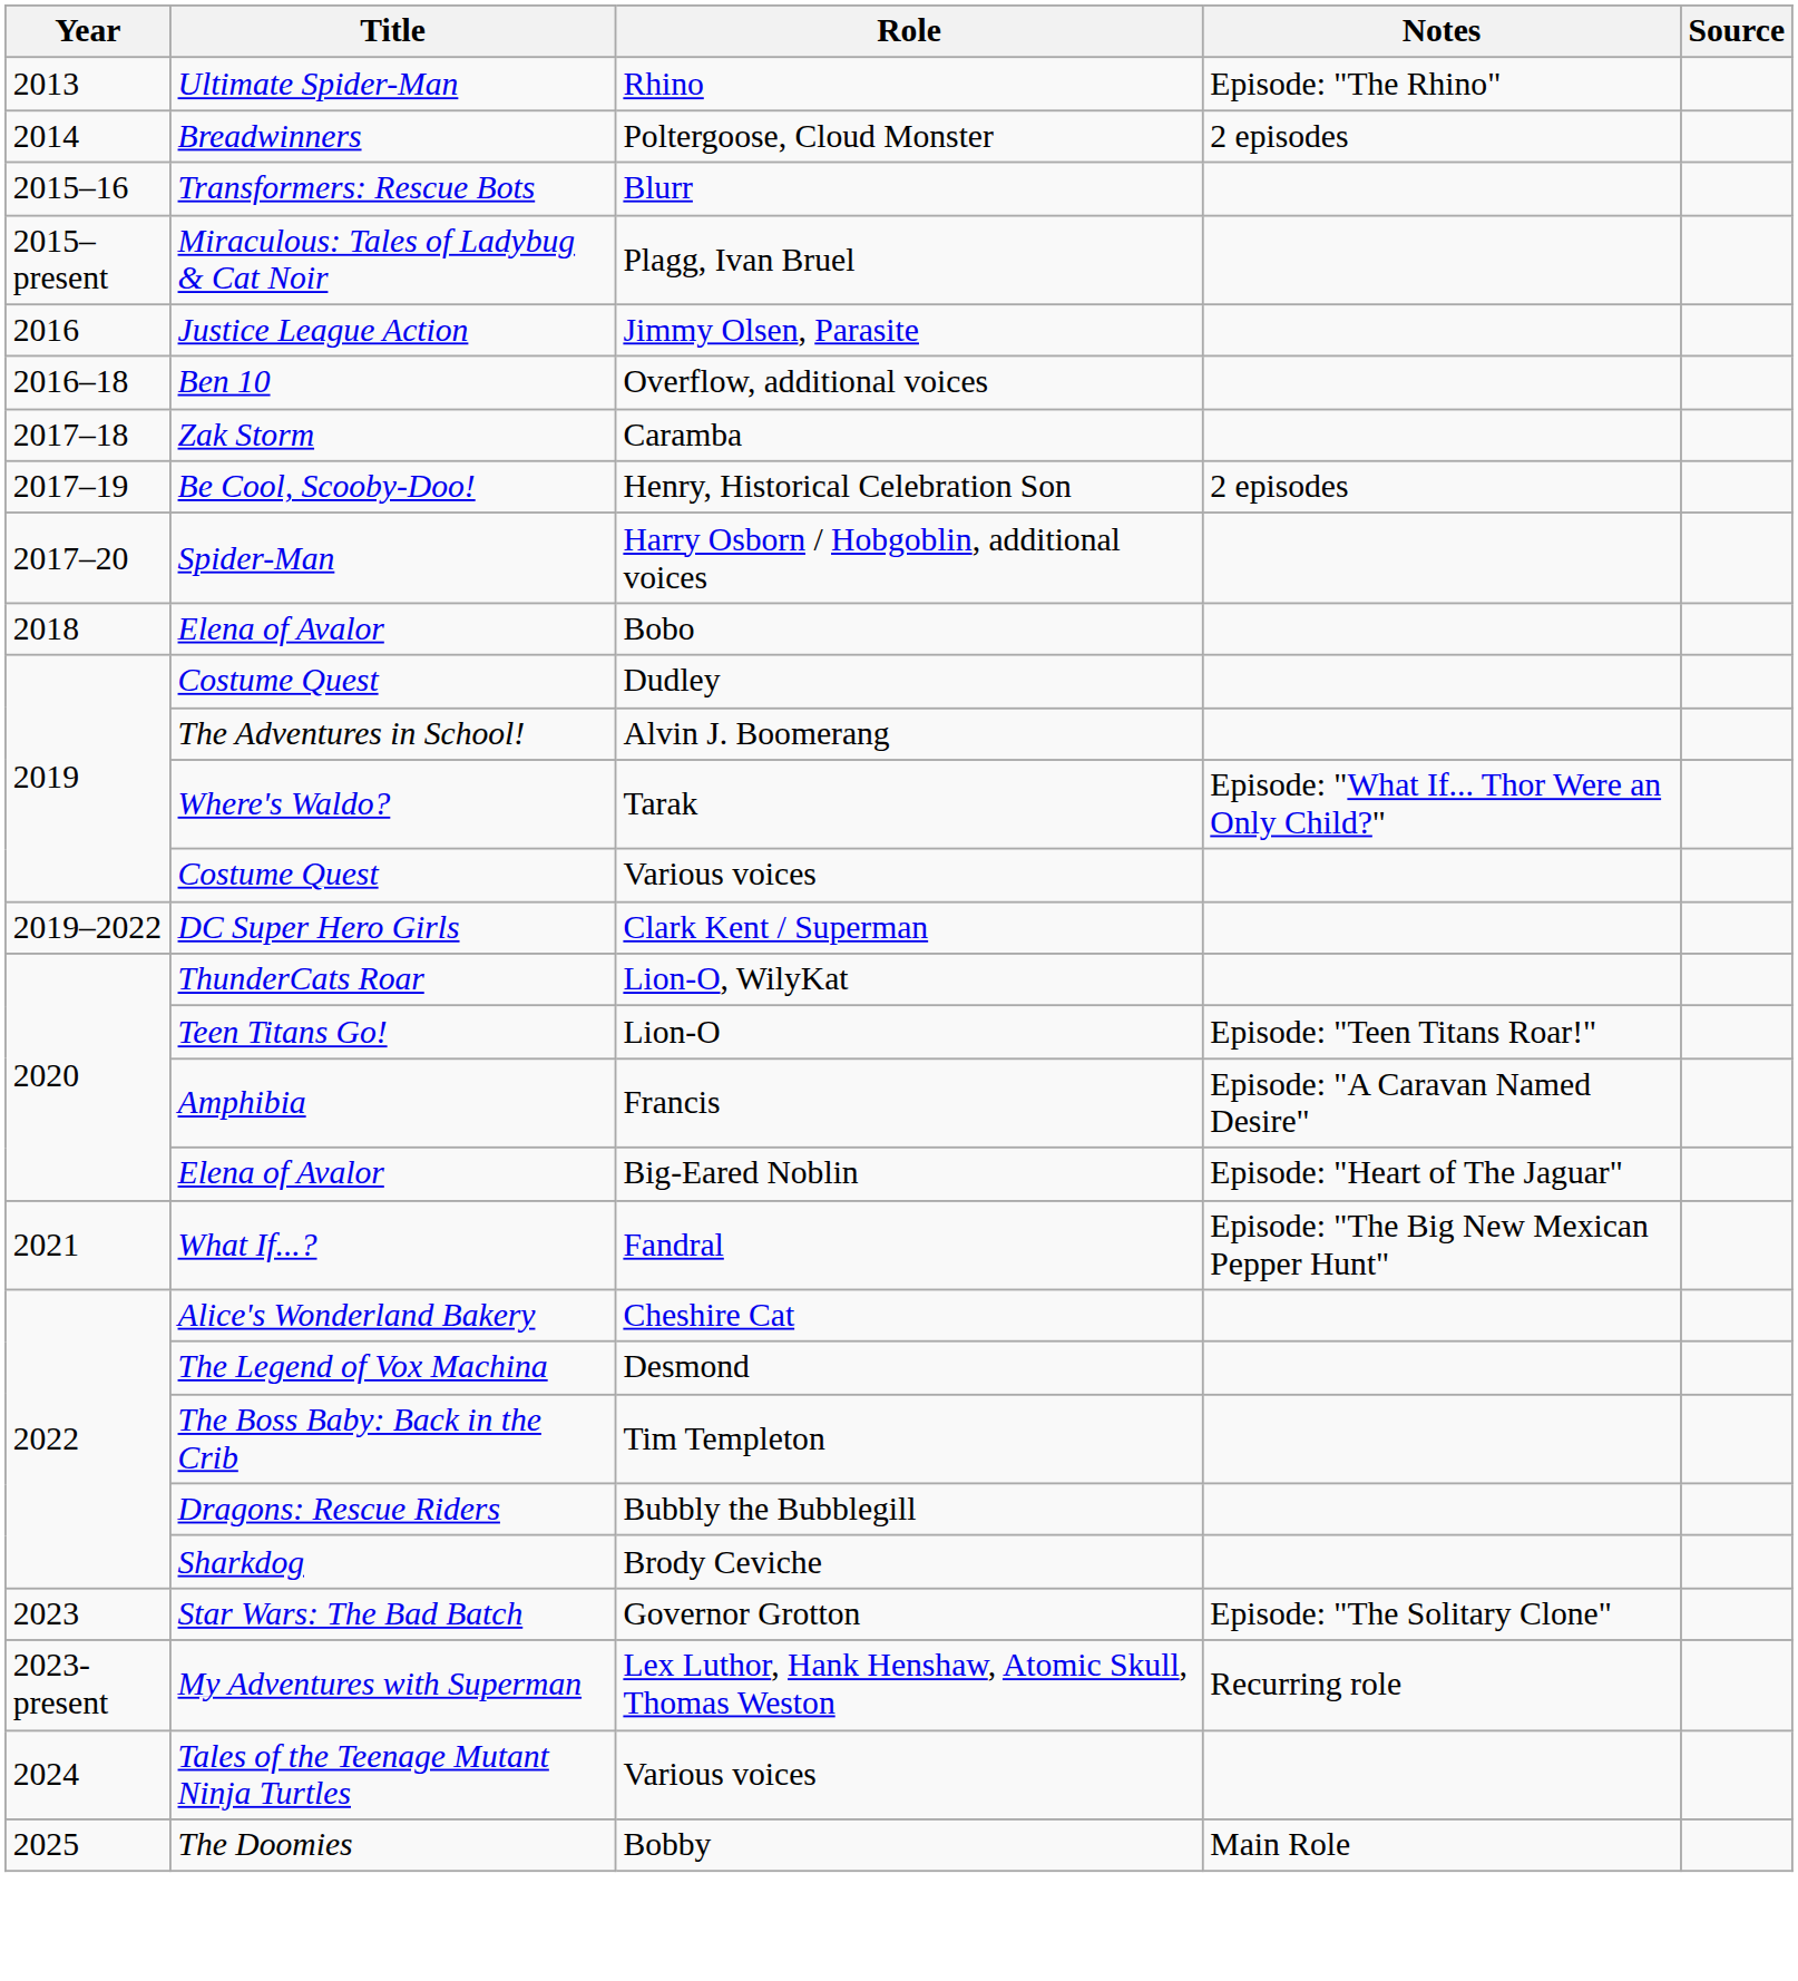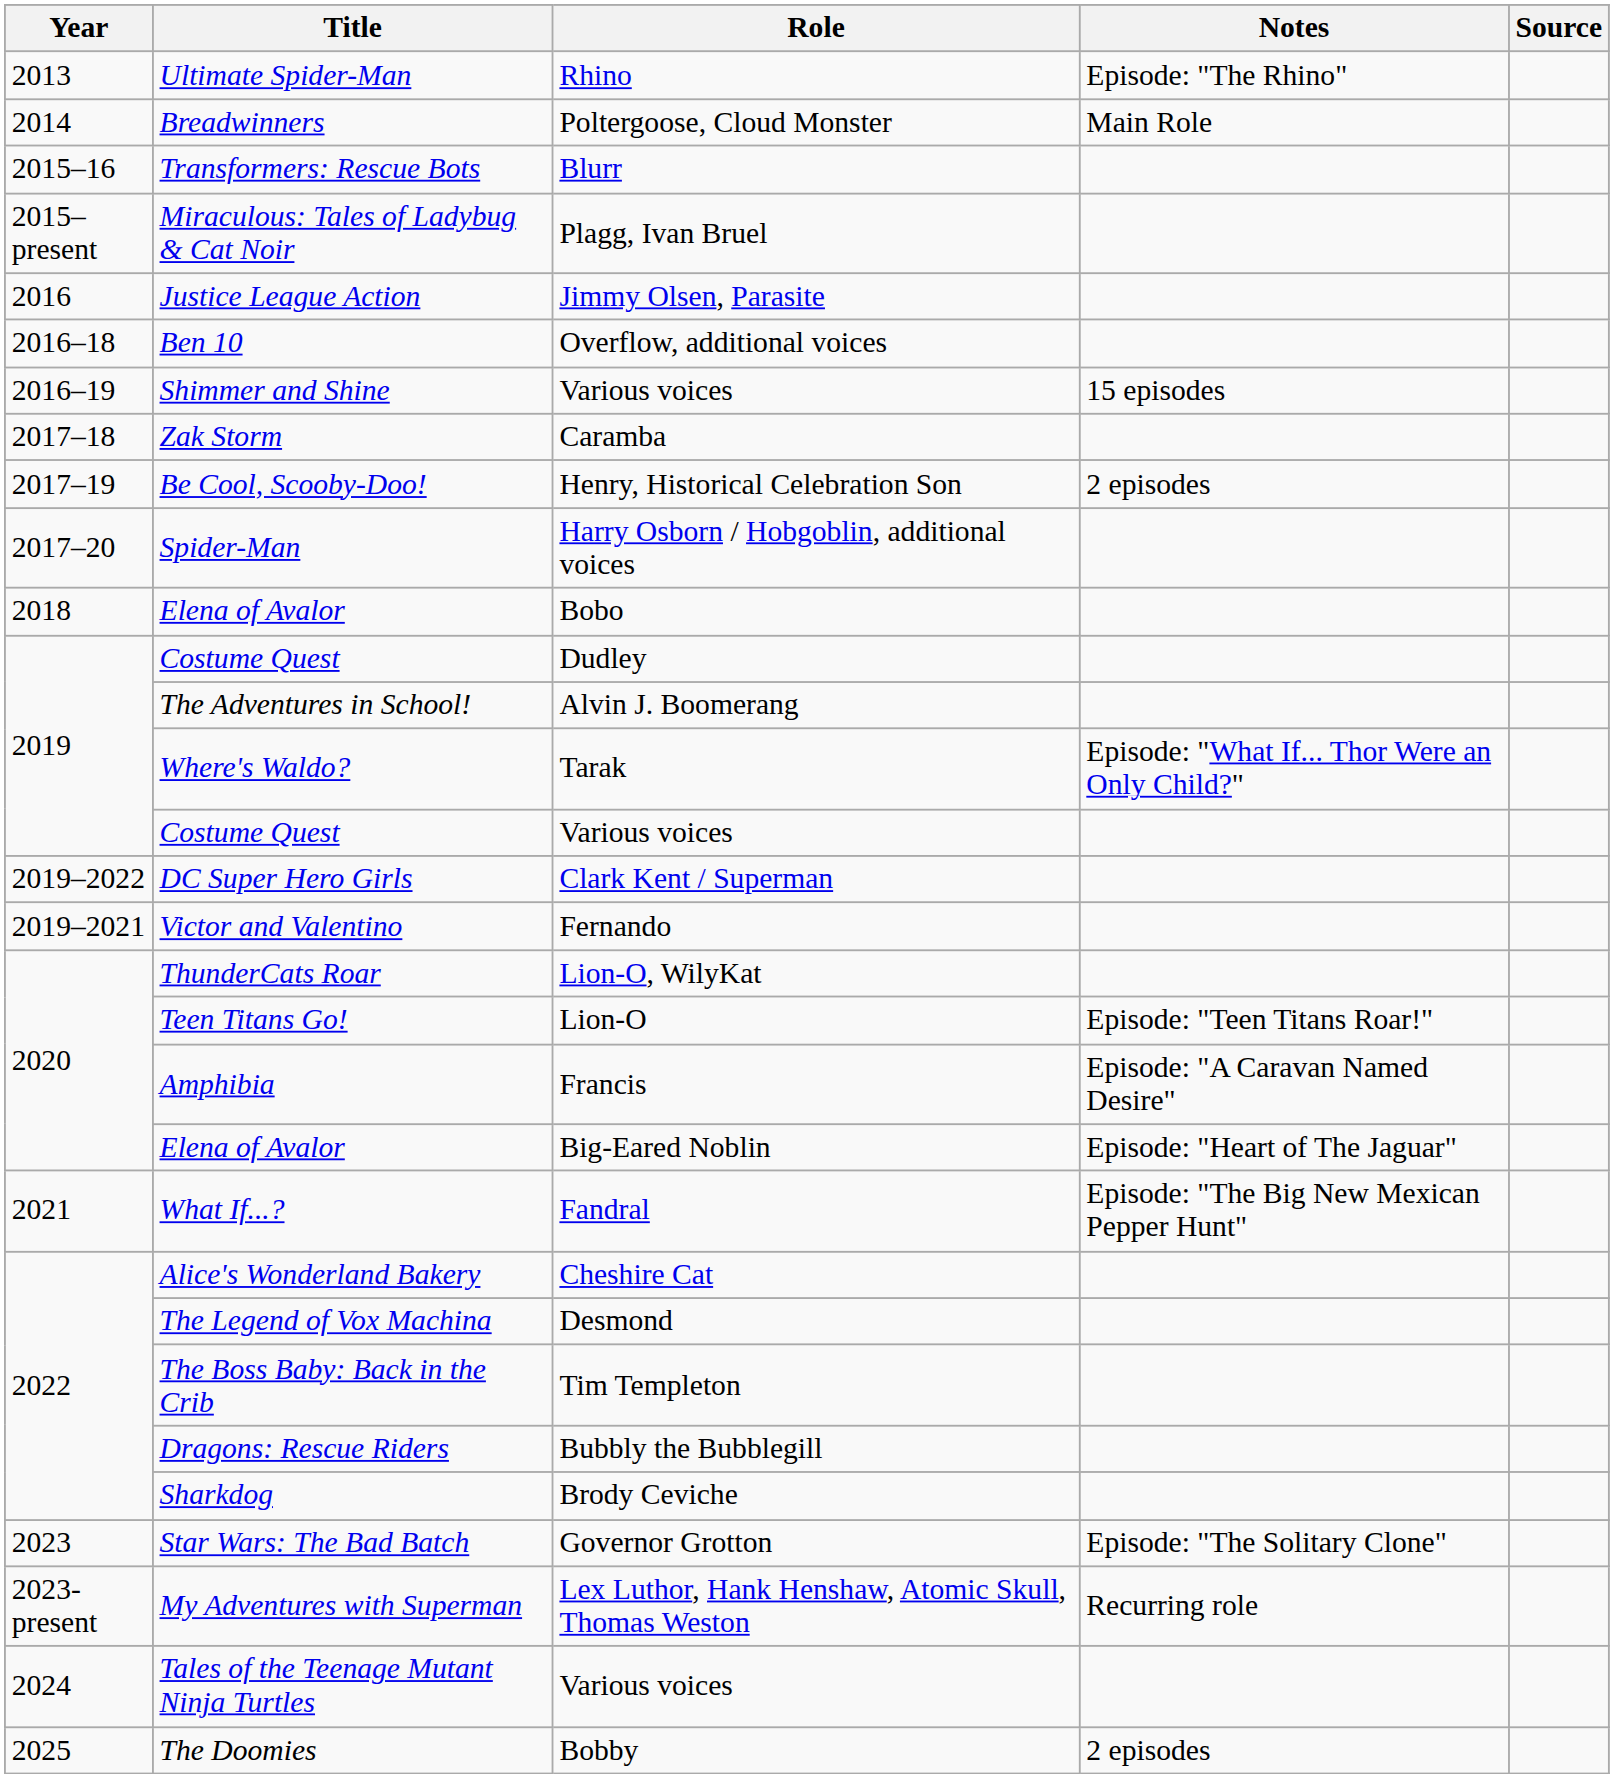Breadwinners | Notes: 2 episodes -> Main Role
+ row: 2016–19 | Shimmer and Shine | Various voices | 15 episodes
+ row: 2019–2021 | Victor and Valentino | Fernando
The Doomies | Notes: Main Role -> 2 episodes
